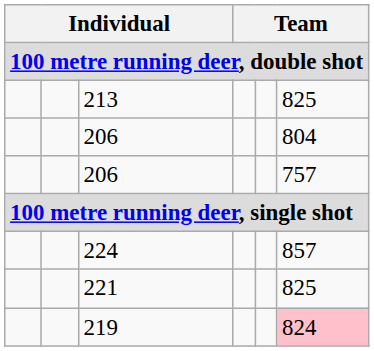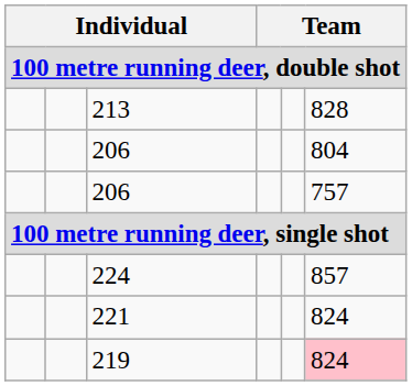213 | column 6: 825 -> 828
221 | column 6: 825 -> 824
